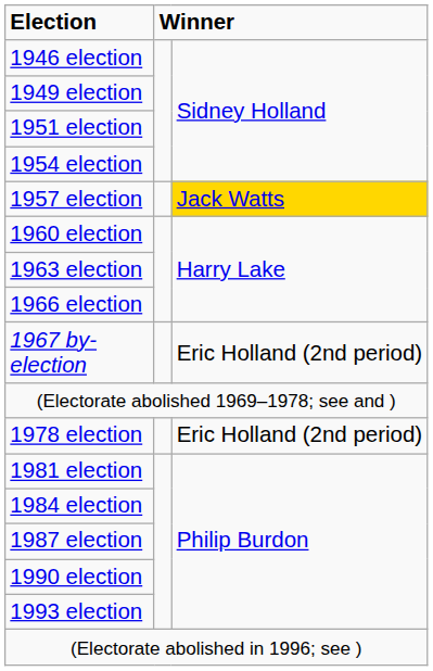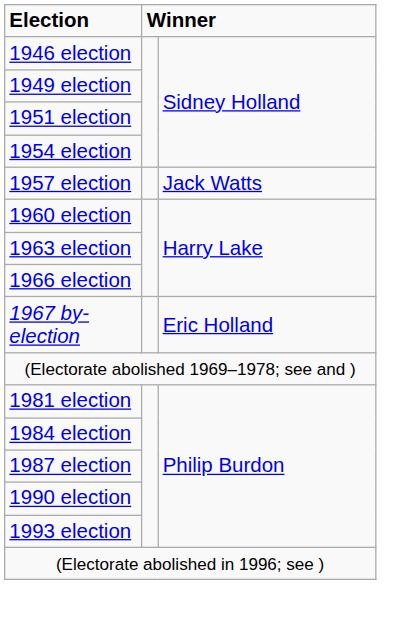1957 election | column 3: gold background -> no background
1967 by-election | column 3: Eric Holland (2nd period) -> Eric Holland
- row: 1978 election | Eric Holland (2nd period)
